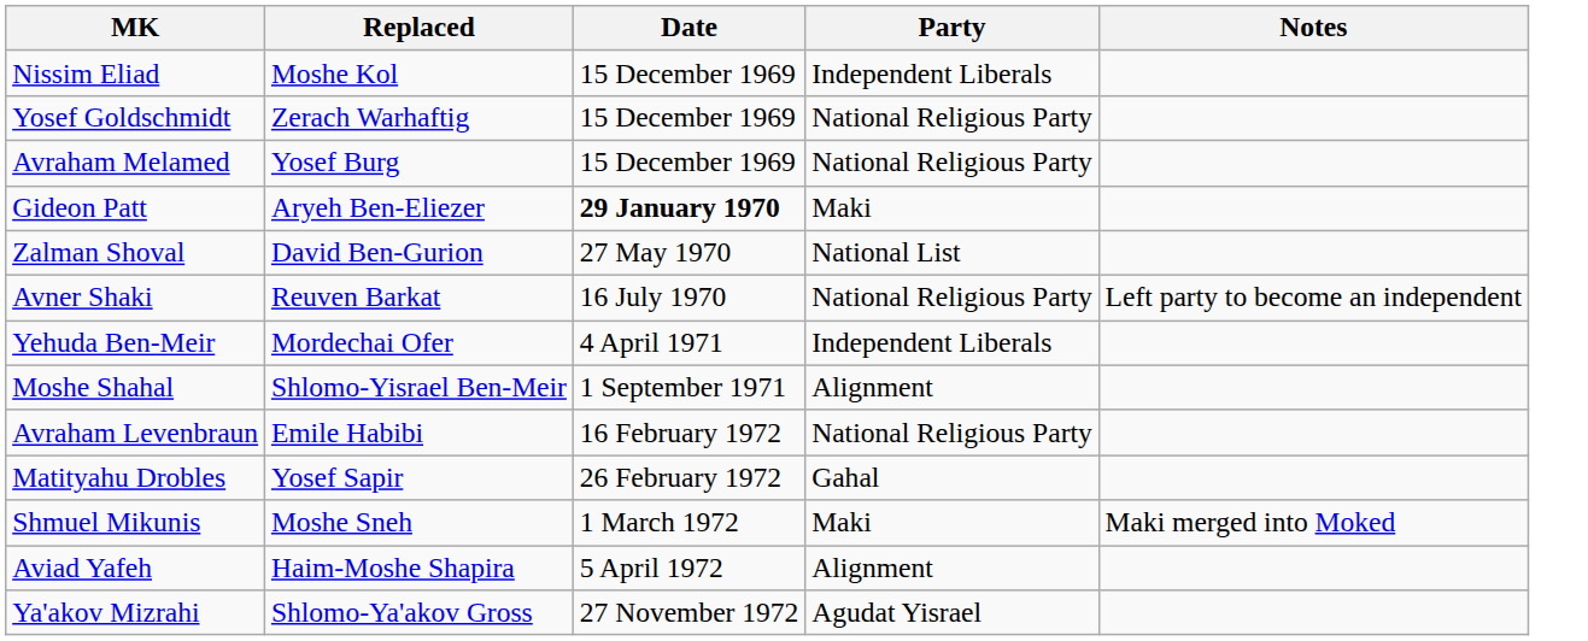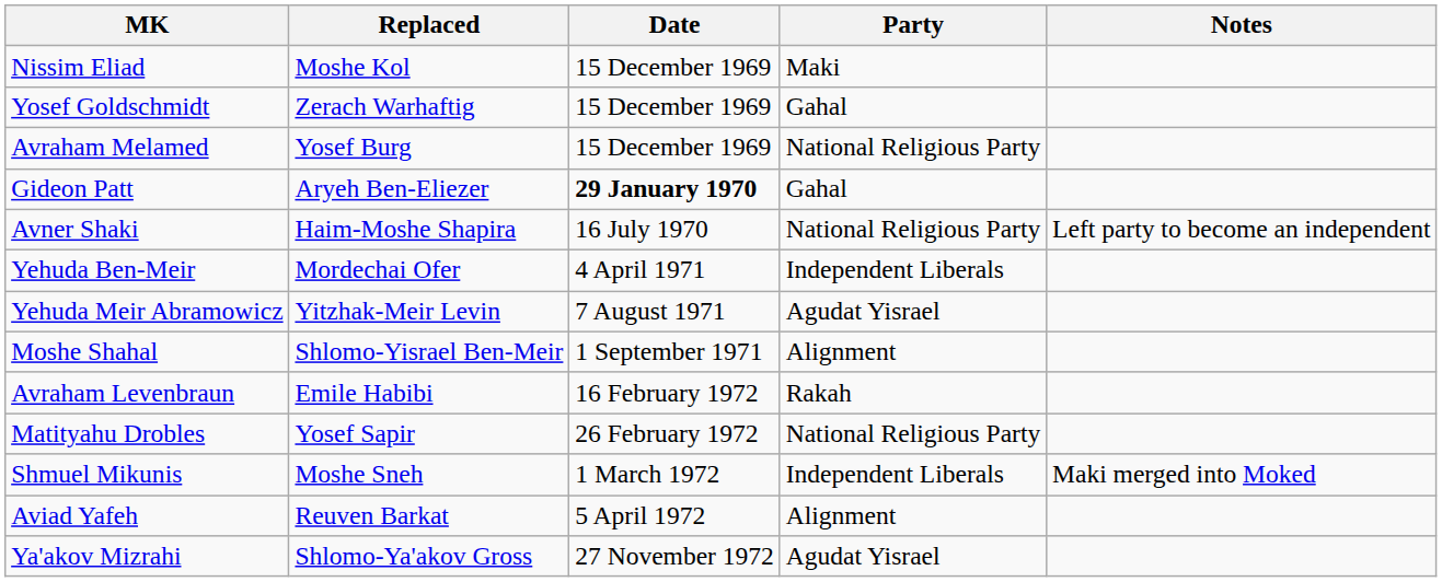Nissim Eliad | Party: Independent Liberals -> Maki
Yosef Goldschmidt | Party: National Religious Party -> Gahal
Gideon Patt | Party: Maki -> Gahal
- row: Zalman Shoval | David Ben-Gurion | 27 May 1970 | National List
Avner Shaki | Replaced: Reuven Barkat -> Haim-Moshe Shapira
+ row: Yehuda Meir Abramowicz | Yitzhak-Meir Levin | 7 August 1971 | Agudat Yisrael
Avraham Levenbraun | Party: National Religious Party -> Rakah
Matityahu Drobles | Party: Gahal -> National Religious Party
Shmuel Mikunis | Party: Maki -> Independent Liberals
Aviad Yafeh | Replaced: Haim-Moshe Shapira -> Reuven Barkat
